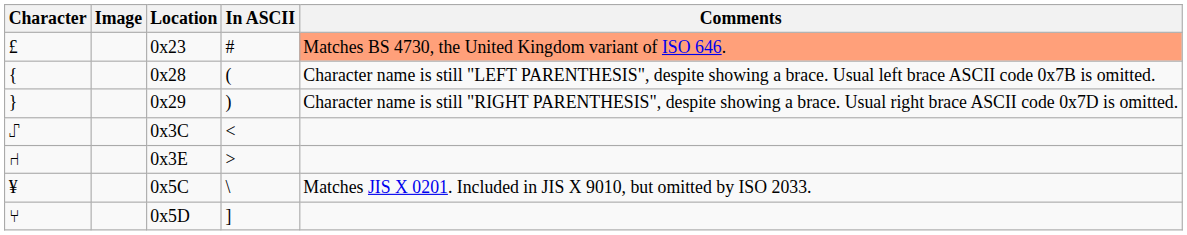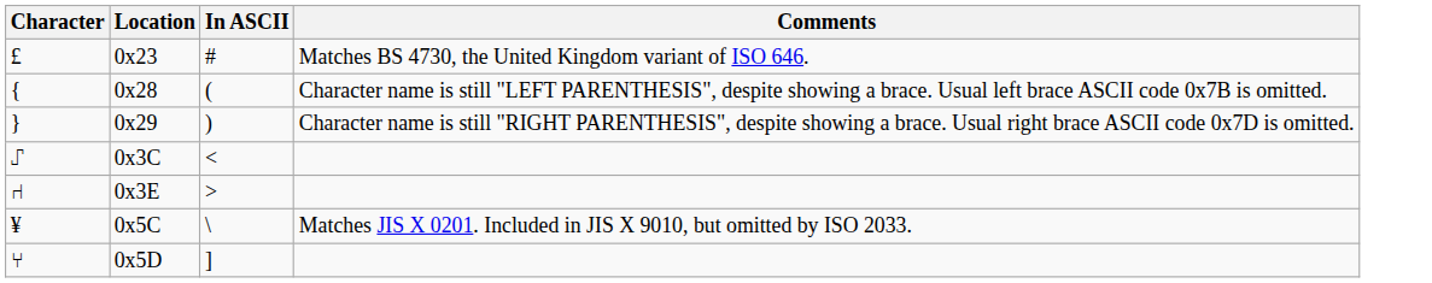- column: Image
0x23 | Comments: lightsalmon background -> no background
